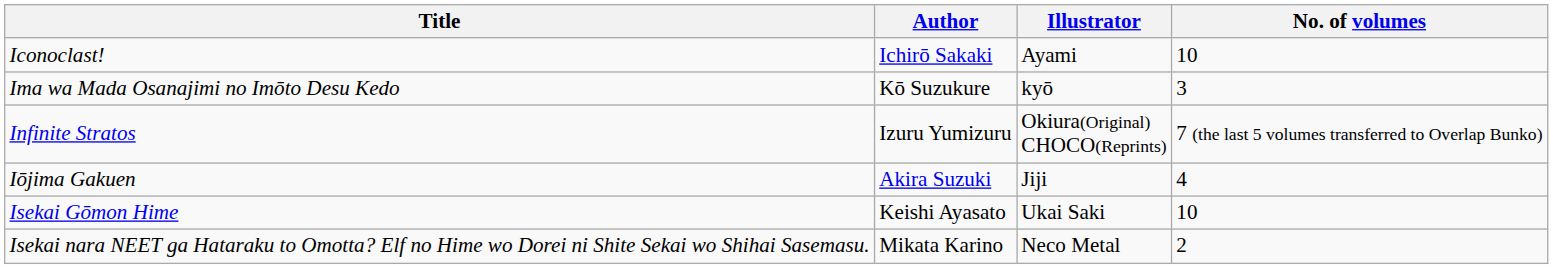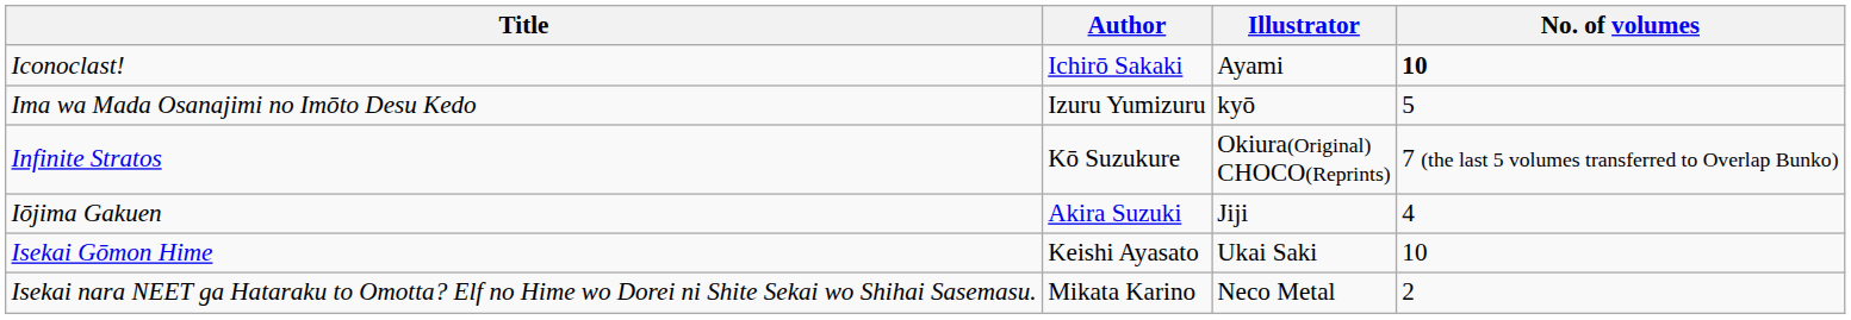Iconoclast! | No. of volumes: normal -> bold
Ima wa Mada Osanajimi no Imōto Desu Kedo | Author: Kō Suzukure -> Izuru Yumizuru
Ima wa Mada Osanajimi no Imōto Desu Kedo | No. of volumes: 3 -> 5
Infinite Stratos | Author: Izuru Yumizuru -> Kō Suzukure
